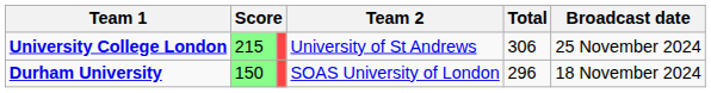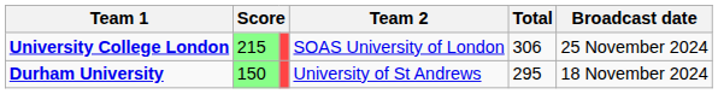University College London | Team 2: University of St Andrews -> SOAS University of London
Durham University | Team 2: SOAS University of London -> University of St Andrews
Durham University | Total: 296 -> 295
